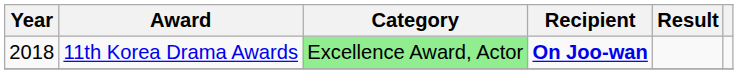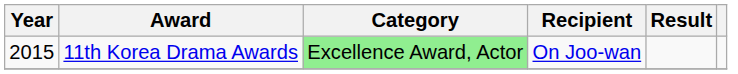11th Korea Drama Awards | Year: 2018 -> 2015
11th Korea Drama Awards | Recipient: bold -> normal
